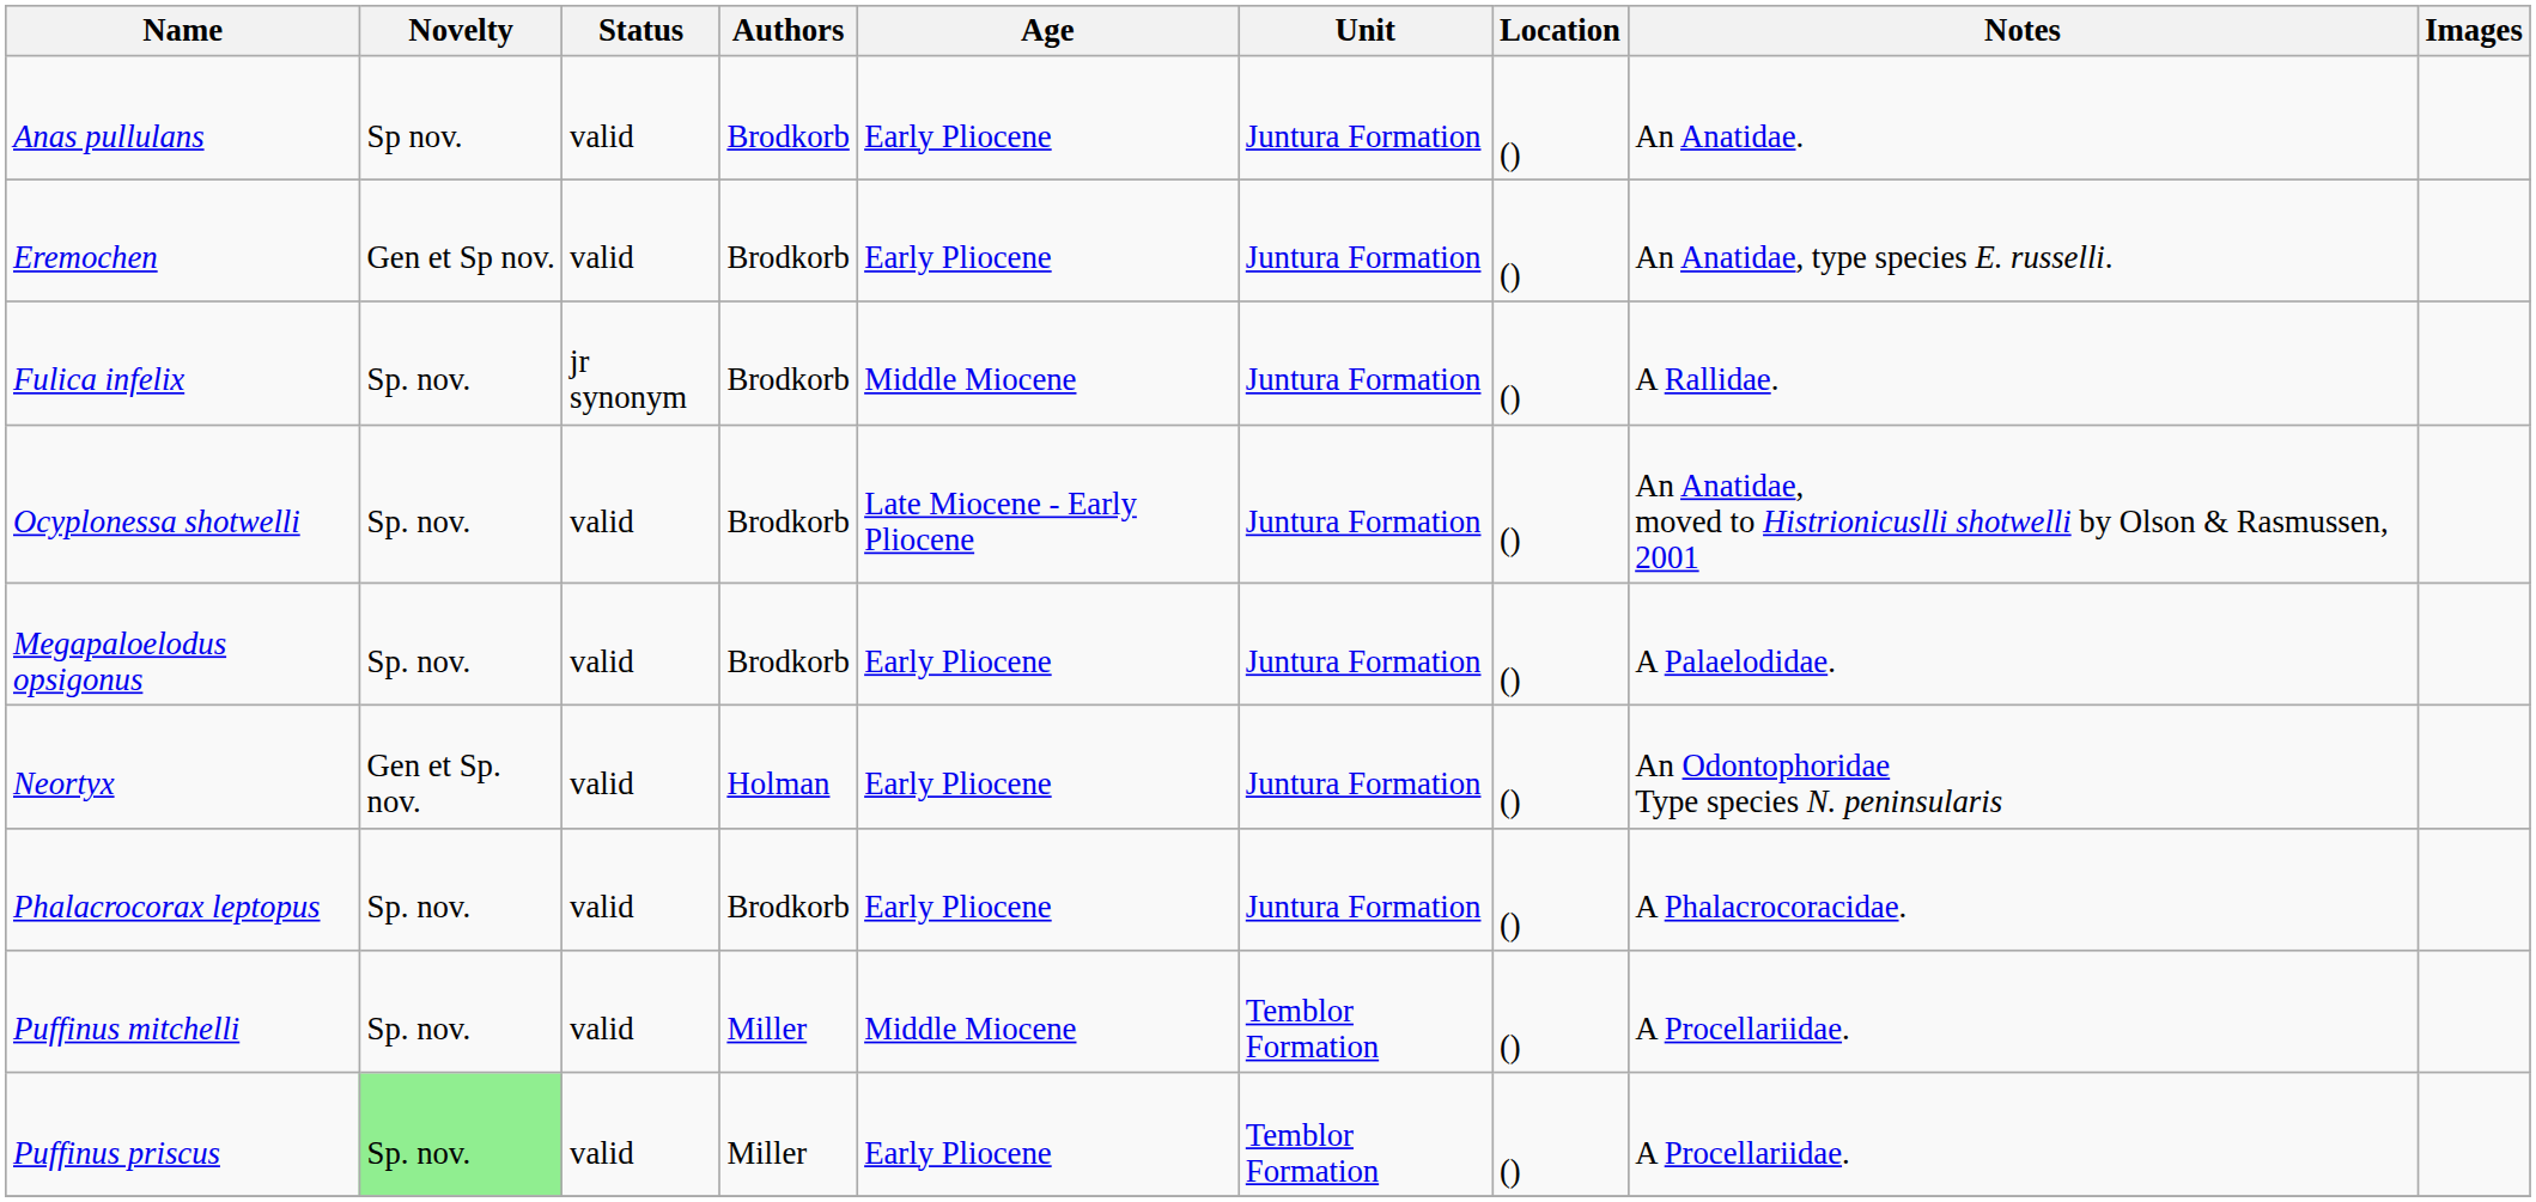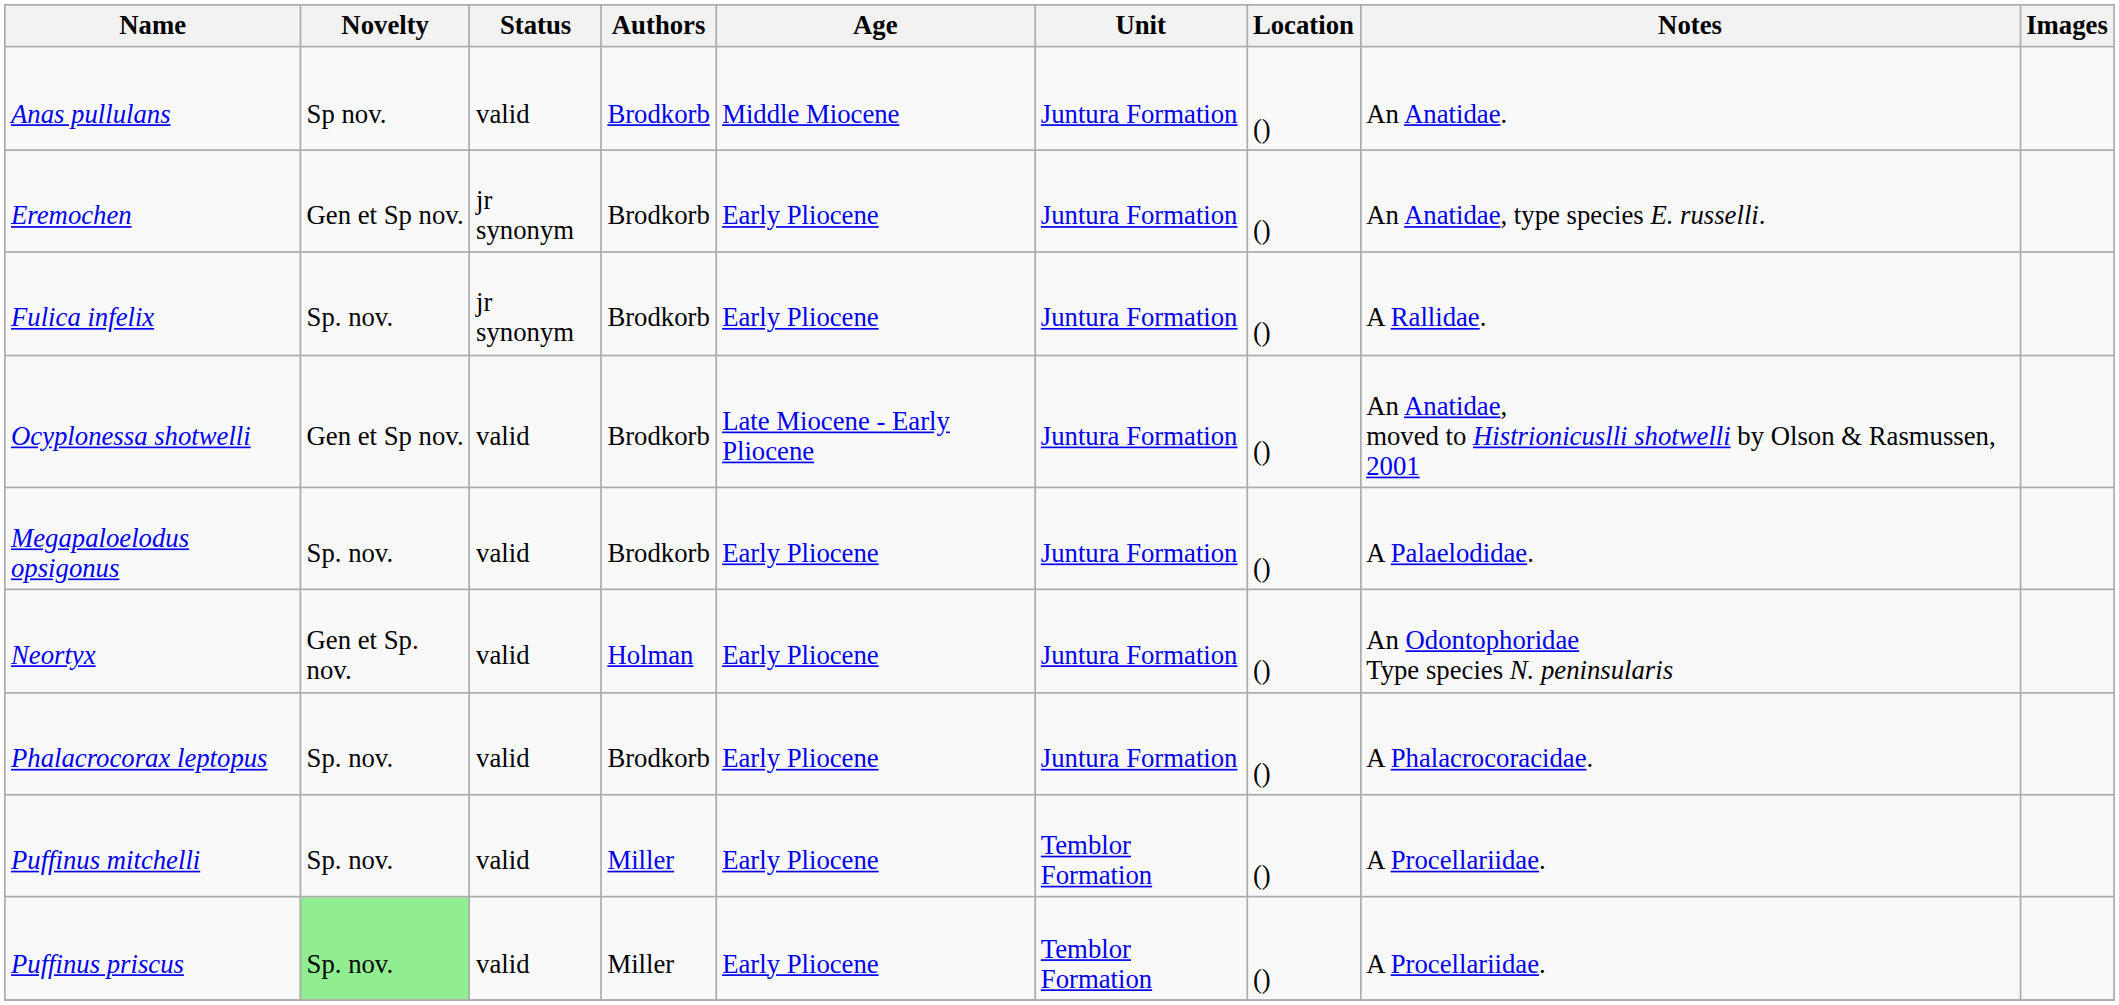Anas pullulans | Age: Early Pliocene -> Middle Miocene
Eremochen | Status: valid -> jr synonym
Fulica infelix | Age: Middle Miocene -> Early Pliocene
Ocyplonessa shotwelli | Novelty: Sp. nov. -> Gen et Sp nov.
Puffinus mitchelli | Age: Middle Miocene -> Early Pliocene
